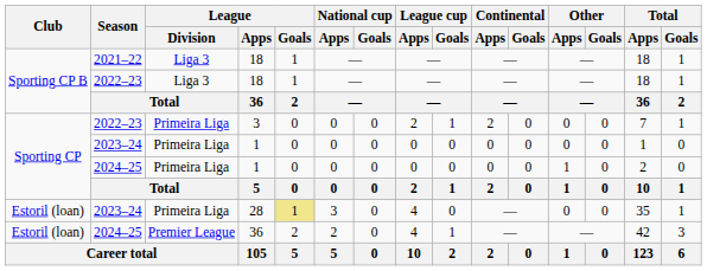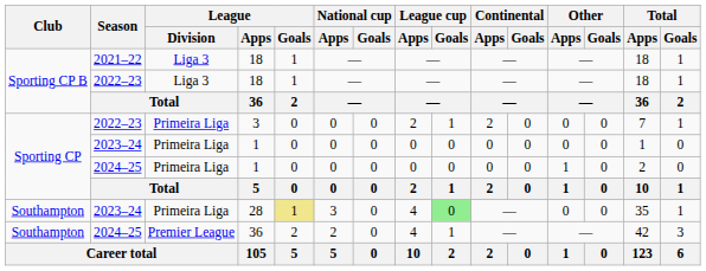28 | Club: Estoril (loan) -> Southampton
28 | League cup / Goals: no background -> lightgreen background
2024–25 / 36 | Club: Estoril (loan) -> Southampton
